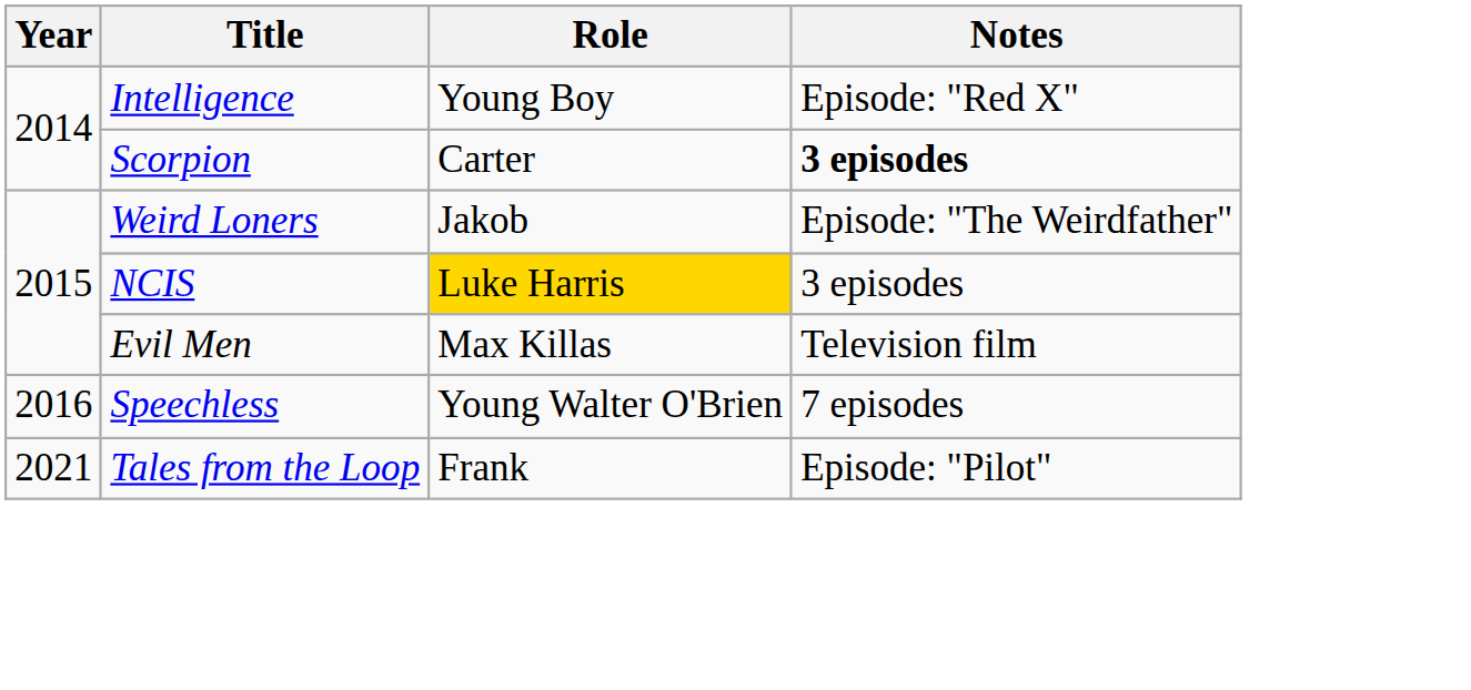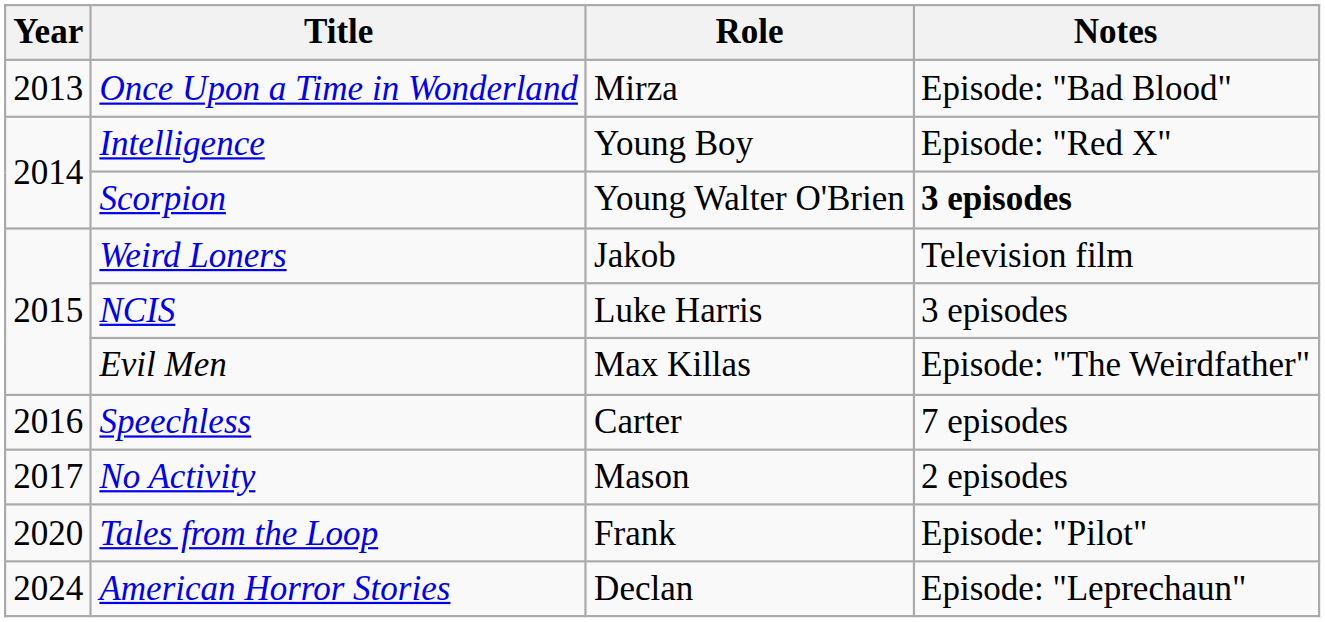+ row: 2013 | Once Upon a Time in Wonderland | Mirza | Episode: "Bad Blood"
Scorpion | Role: Carter -> Young Walter O'Brien
Weird Loners | Notes: Episode: "The Weirdfather" -> Television film
NCIS | Role: gold background -> no background
Evil Men | Notes: Television film -> Episode: "The Weirdfather"
Speechless | Role: Young Walter O'Brien -> Carter
+ row: 2017 | No Activity | Mason | 2 episodes
Tales from the Loop | Year: 2021 -> 2020
+ row: 2024 | American Horror Stories | Declan | Episode: "Leprechaun"
